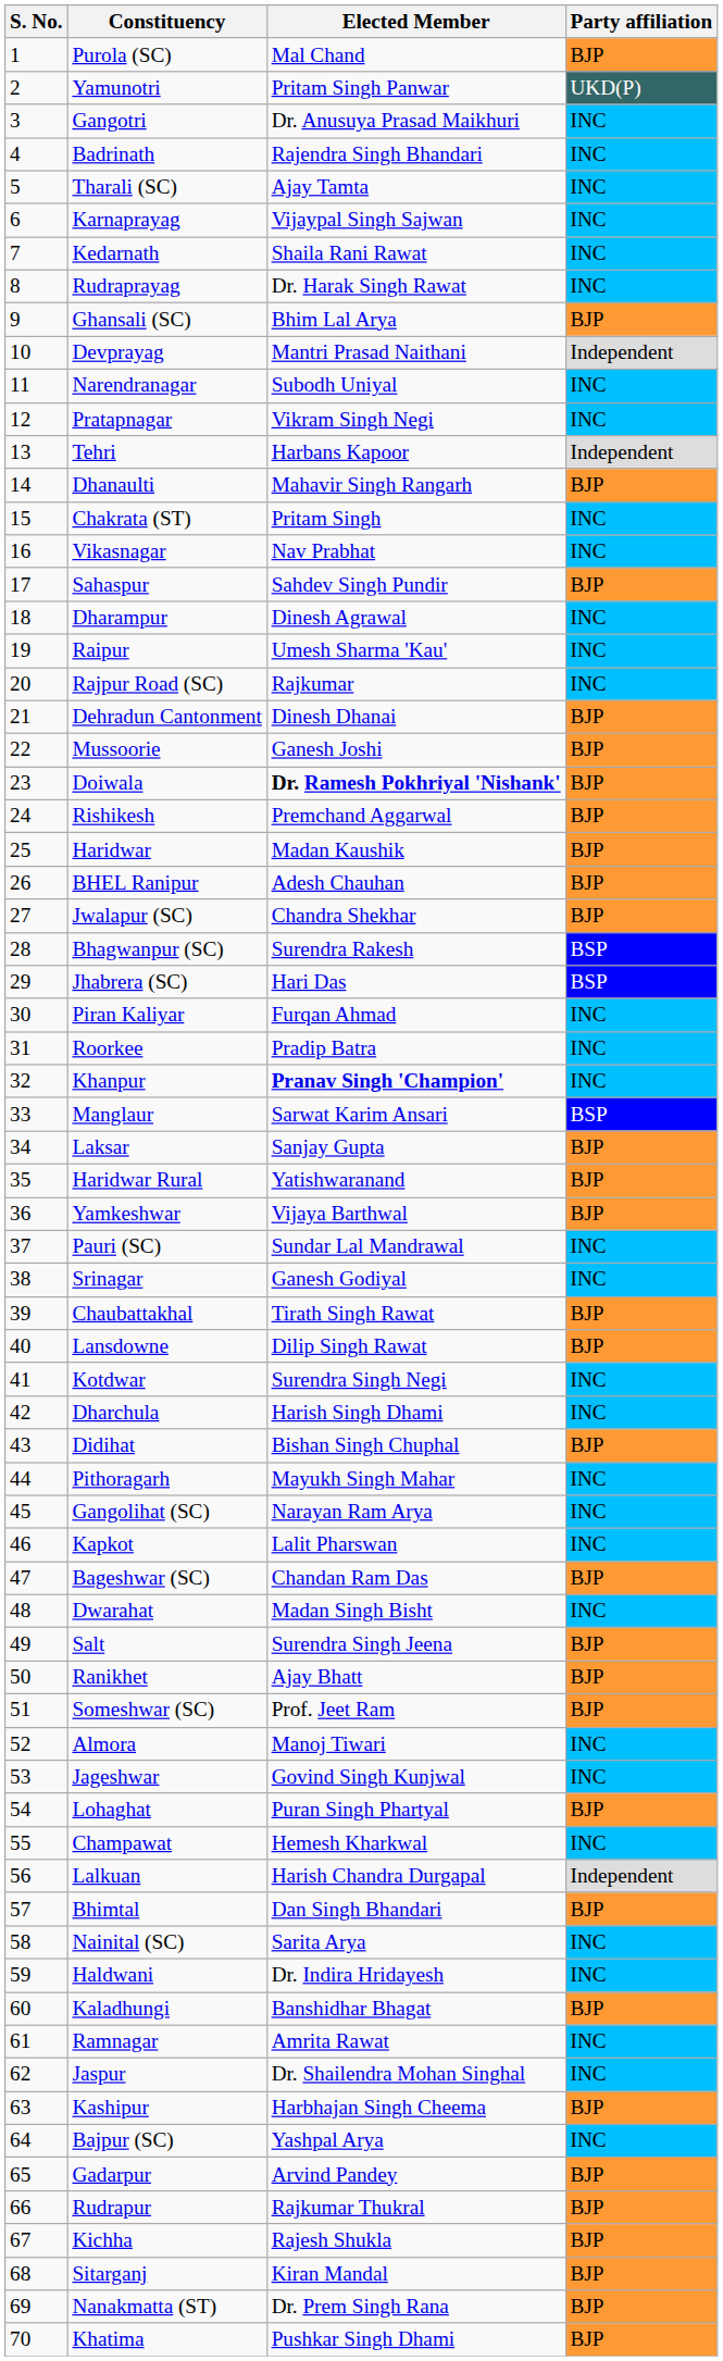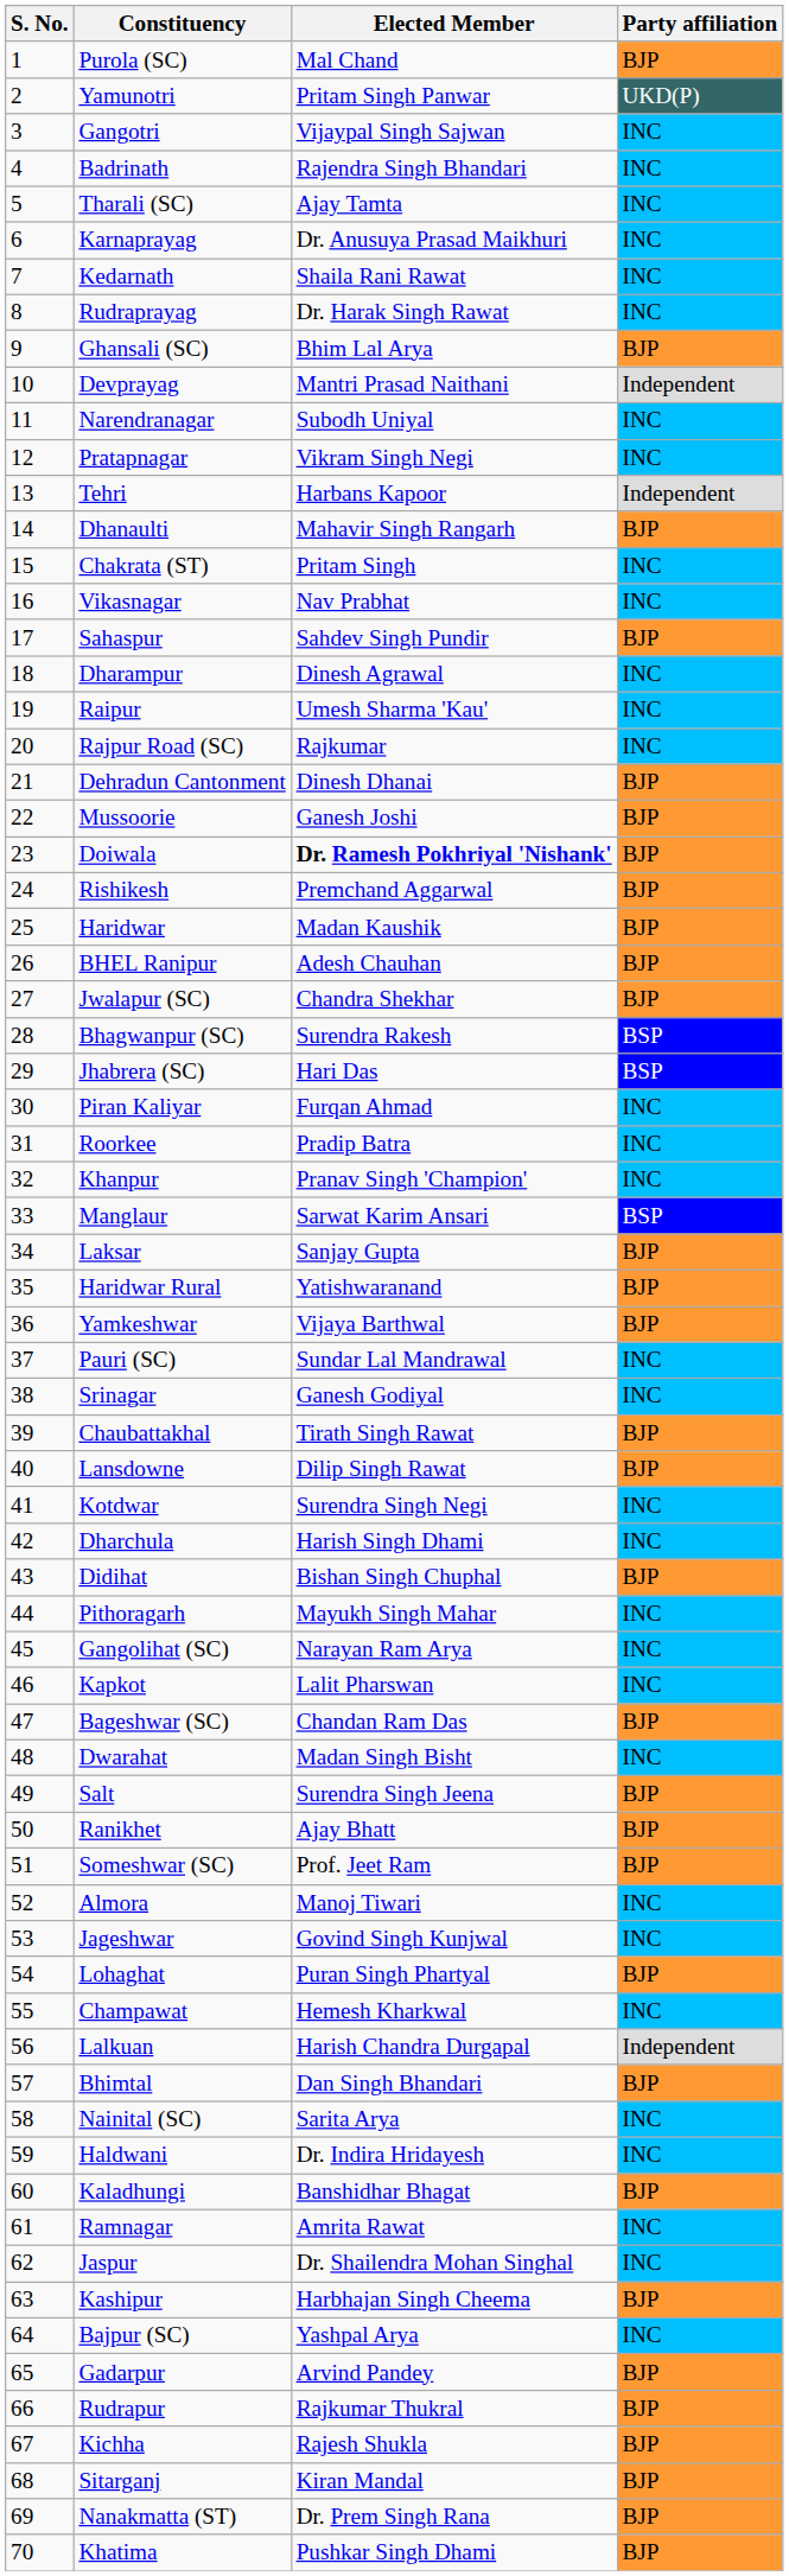Gangotri | Elected Member: Dr. Anusuya Prasad Maikhuri -> Vijaypal Singh Sajwan
Karnaprayag | Elected Member: Vijaypal Singh Sajwan -> Dr. Anusuya Prasad Maikhuri
Khanpur | Elected Member: bold -> normal
